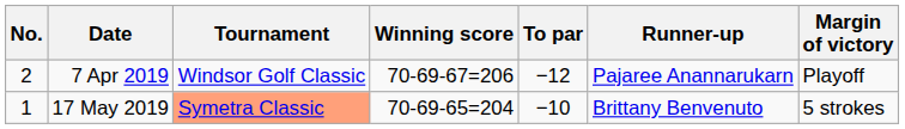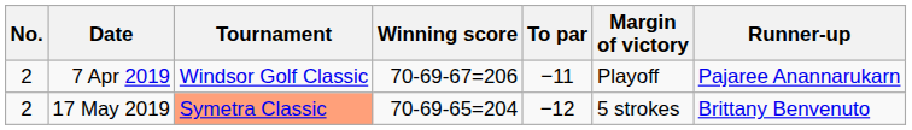columns swapped: Margin of victory <-> Runner-up
7 Apr 2019 | To par: −12 -> −11
17 May 2019 | No.: 1 -> 2
17 May 2019 | To par: −10 -> −12
